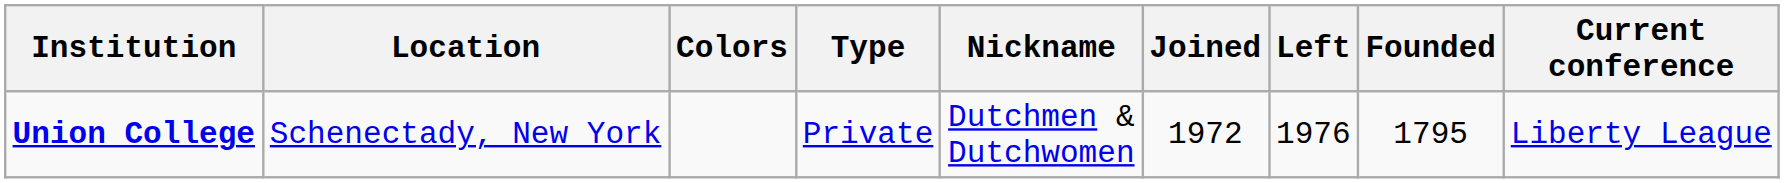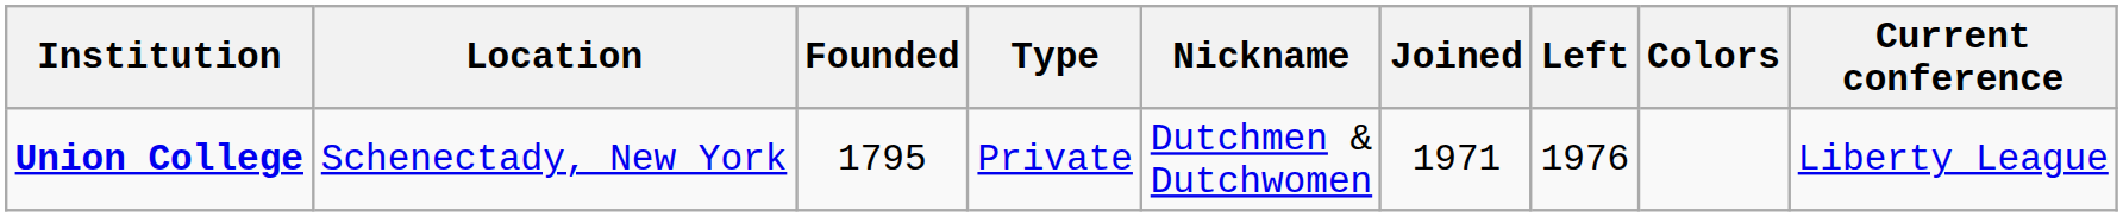columns swapped: Founded <-> Colors
Union College | Joined: 1972 -> 1971
